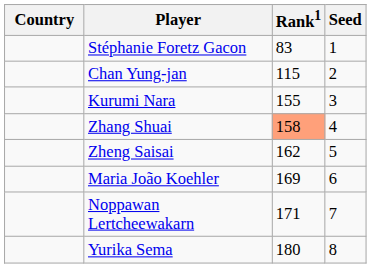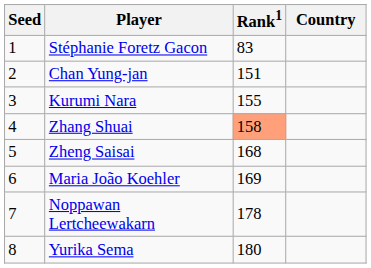columns swapped: Country <-> Seed
Chan Yung-jan | Rank1: 115 -> 151
Zheng Saisai | Rank1: 162 -> 168
Noppawan Lertcheewakarn | Rank1: 171 -> 178
